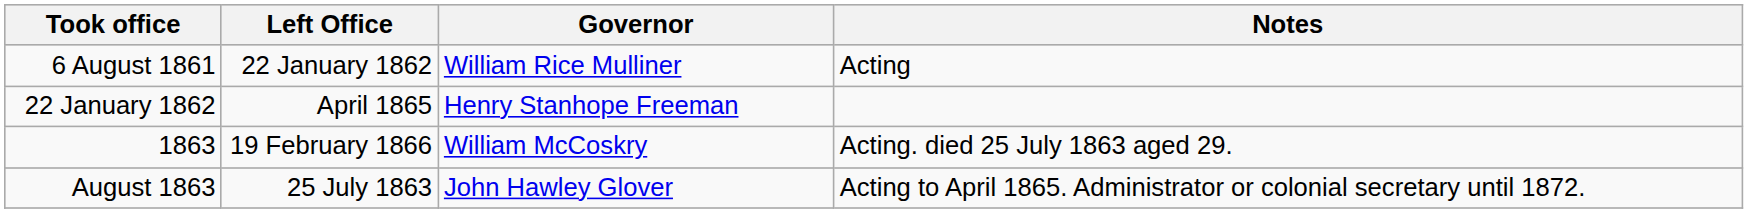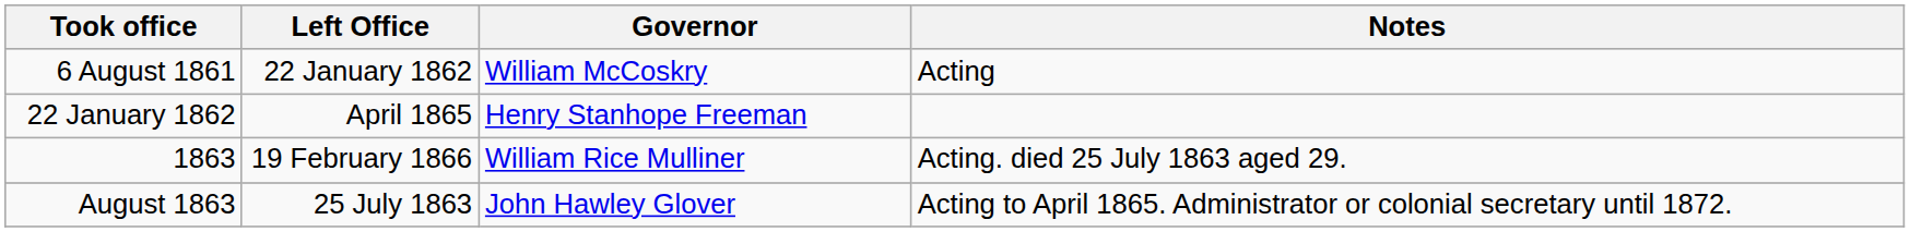6 August 1861 | Governor: William Rice Mulliner -> William McCoskry
1863 | Governor: William McCoskry -> William Rice Mulliner
